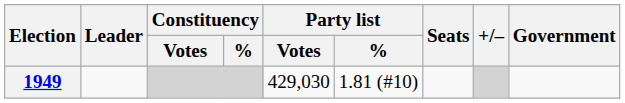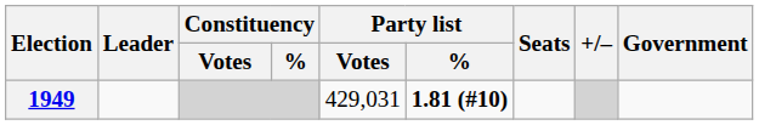1949 | Party list / Votes: 429,030 -> 429,031
1949 | Party list / %: normal -> bold
